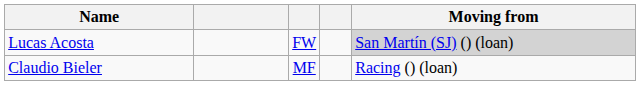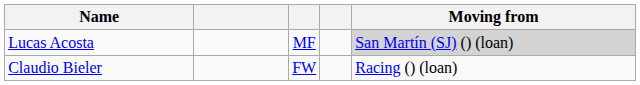Lucas Acosta | column 3: FW -> MF
Claudio Bieler | column 3: MF -> FW
